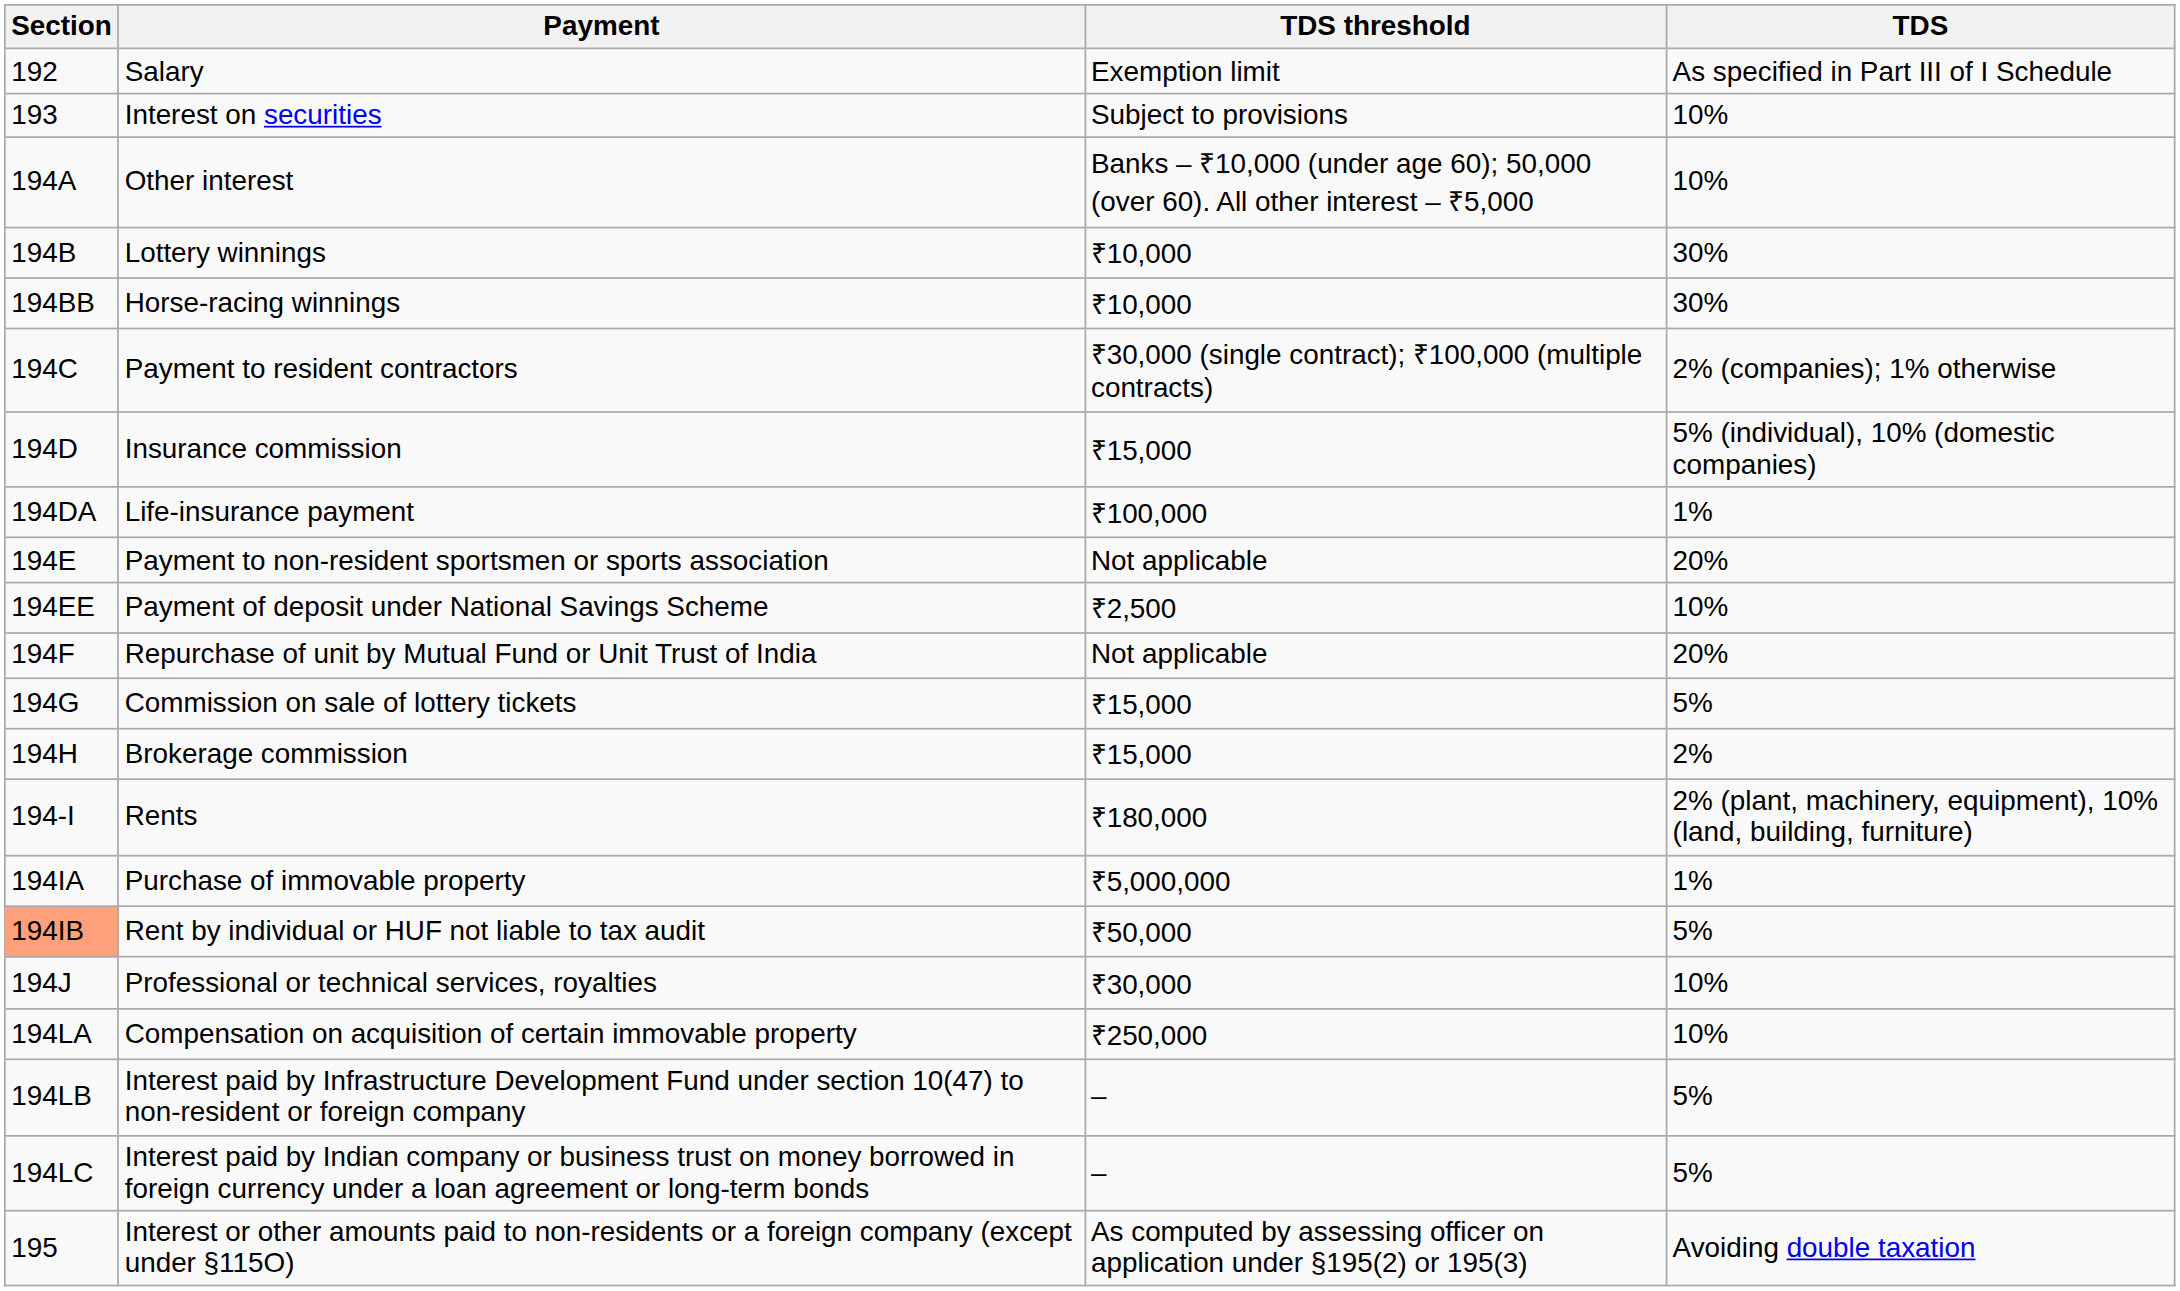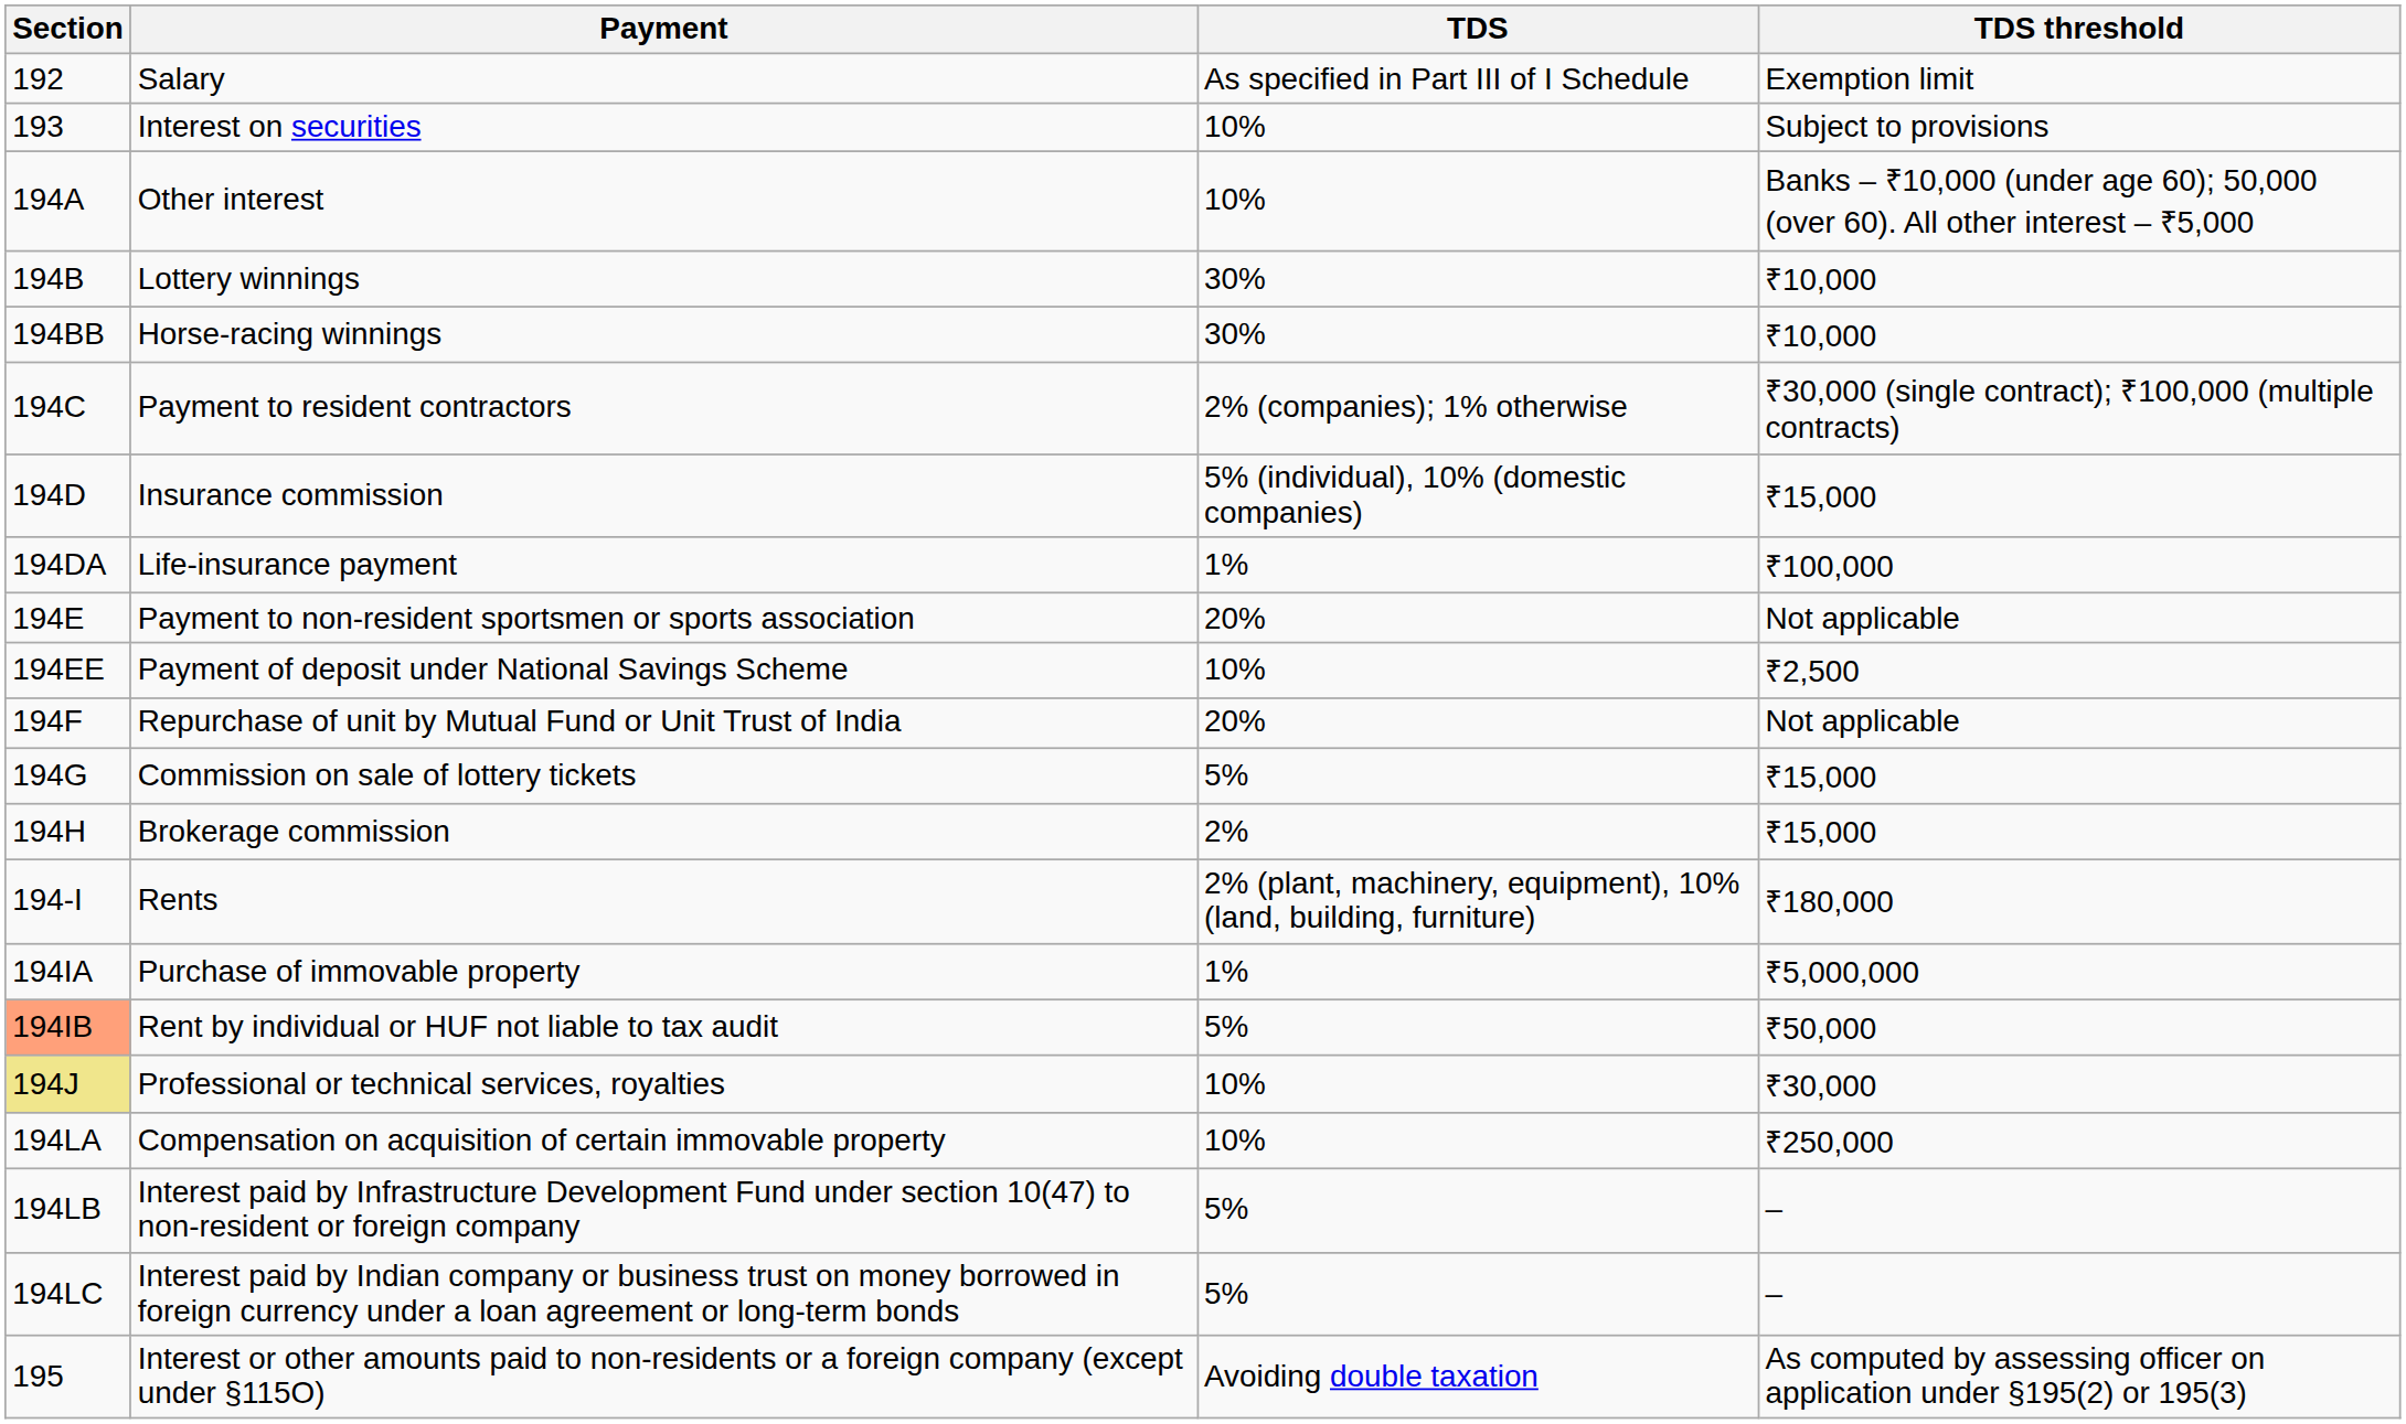columns swapped: TDS threshold <-> TDS
Professional or technical services, royalties | Section: no background -> khaki background
